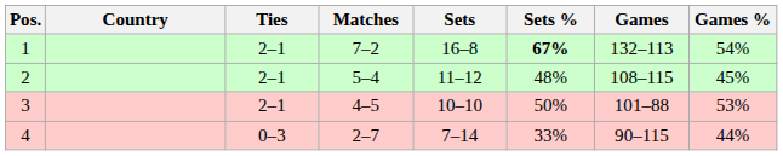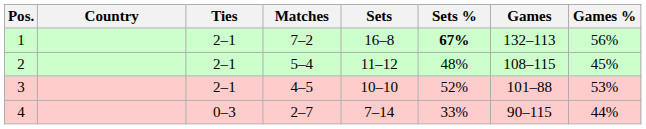1 | Games %: 54% -> 56%
3 | Sets %: 50% -> 52%
